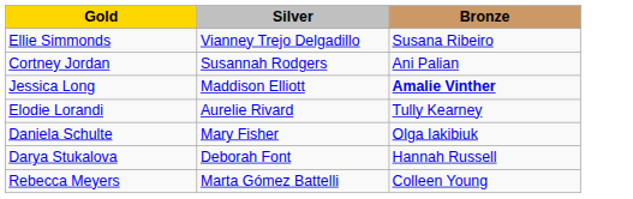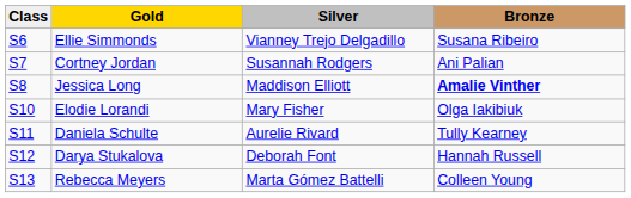+ column: Class | S6 | S7 | S8 | S10 | S11 | S12 | S13
Elodie Lorandi | Silver: Aurelie Rivard -> Mary Fisher
Elodie Lorandi | Bronze: Tully Kearney -> Olga Iakibiuk
Daniela Schulte | Silver: Mary Fisher -> Aurelie Rivard
Daniela Schulte | Bronze: Olga Iakibiuk -> Tully Kearney
